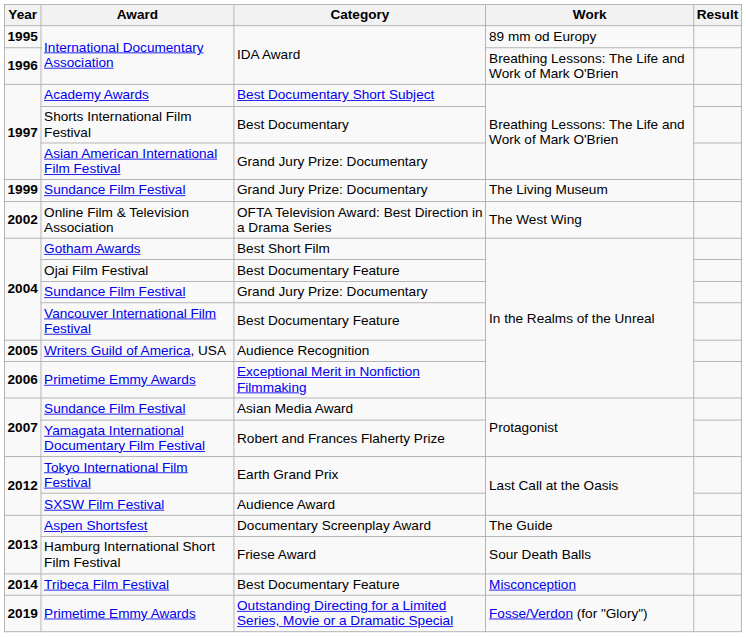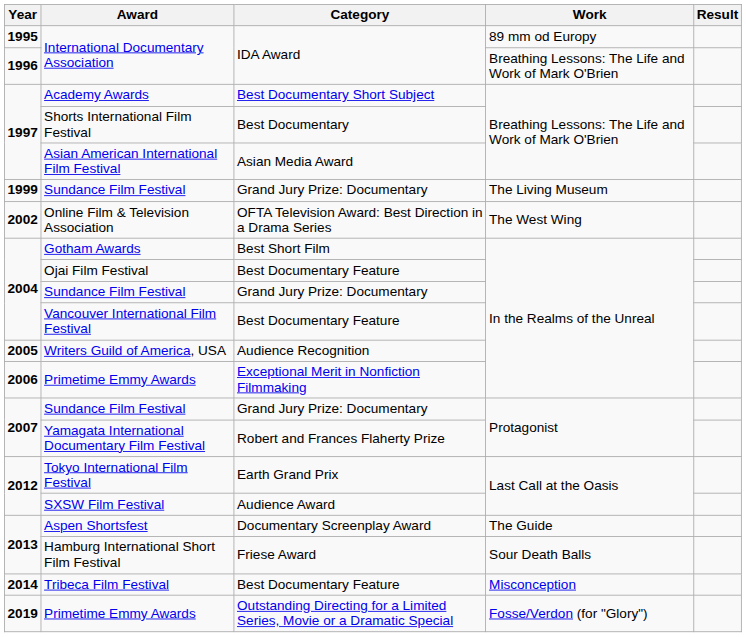Asian American International Film Festival | Category: Grand Jury Prize: Documentary -> Asian Media Award
2007 / Sundance Film Festival | Category: Asian Media Award -> Grand Jury Prize: Documentary
